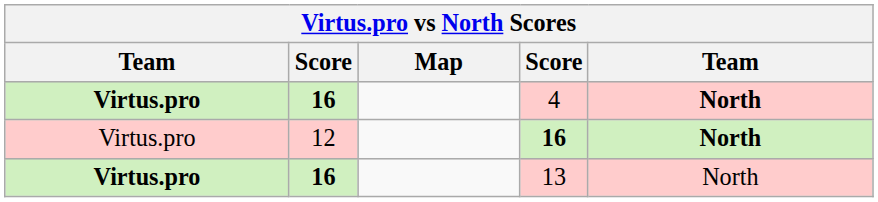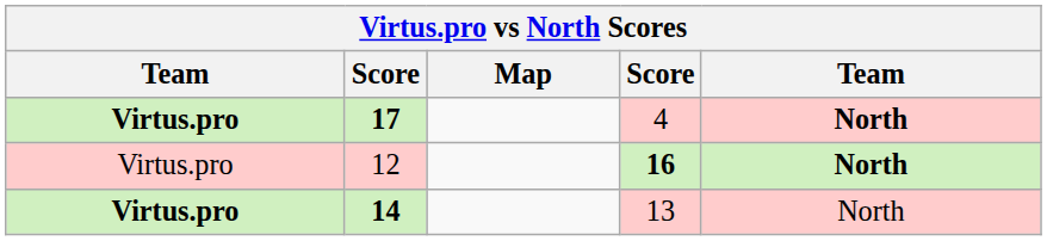4 | column 2: 16 -> 17
13 | column 2: 16 -> 14
